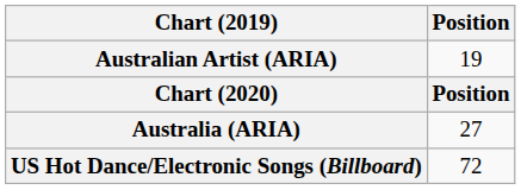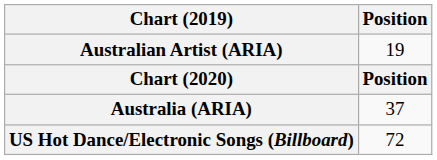Australia (ARIA) | Position: 27 -> 37
